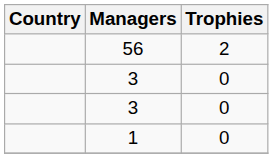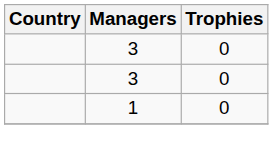- row: 56 | 2
